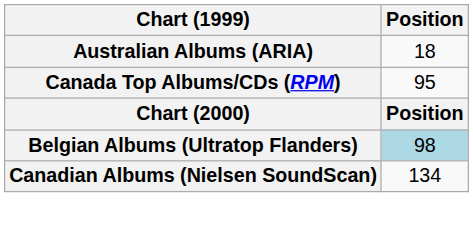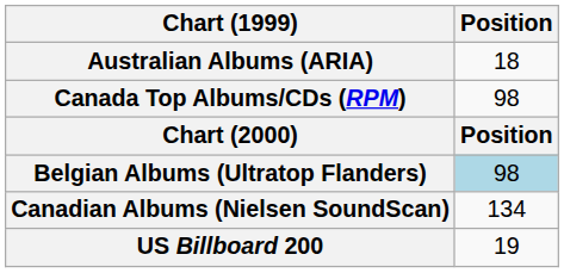Canada Top Albums/CDs (RPM) | Position: 95 -> 98
+ row: US Billboard 200 | 19
